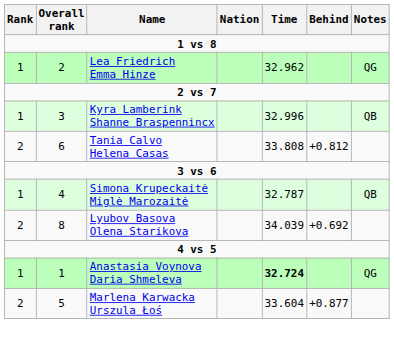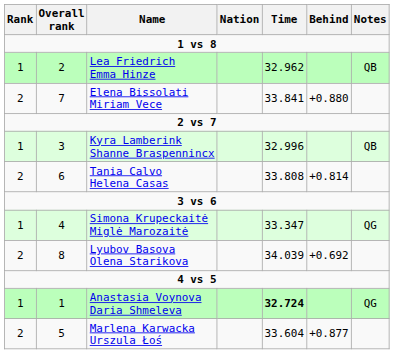Lea Friedrich Emma Hinze | Notes: QG -> QB
+ row: 2 | 7 | Elena Bissolati Miriam Vece | 33.841 | +0.880
Tania Calvo Helena Casas | Behind: +0.812 -> +0.814
Simona Krupeckaitė Miglė Marozaitė | Time: 32.787 -> 33.347
Simona Krupeckaitė Miglė Marozaitė | Notes: QB -> QG
